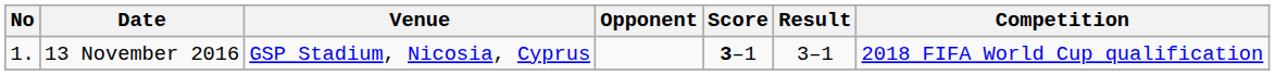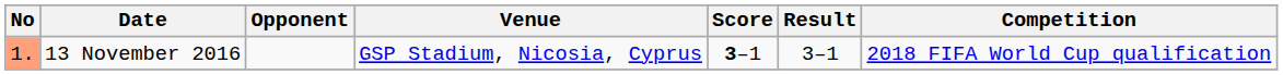columns swapped: Venue <-> Opponent
13 November 2016 | No: no background -> lightsalmon background
